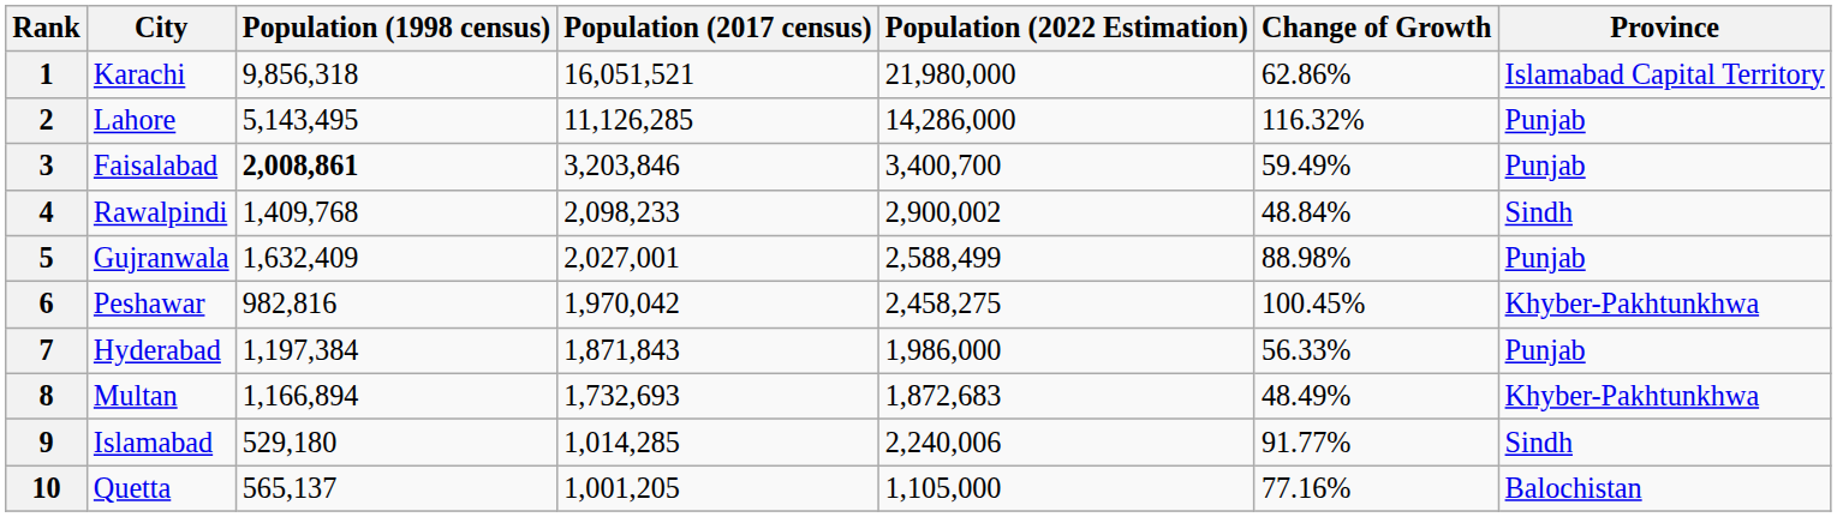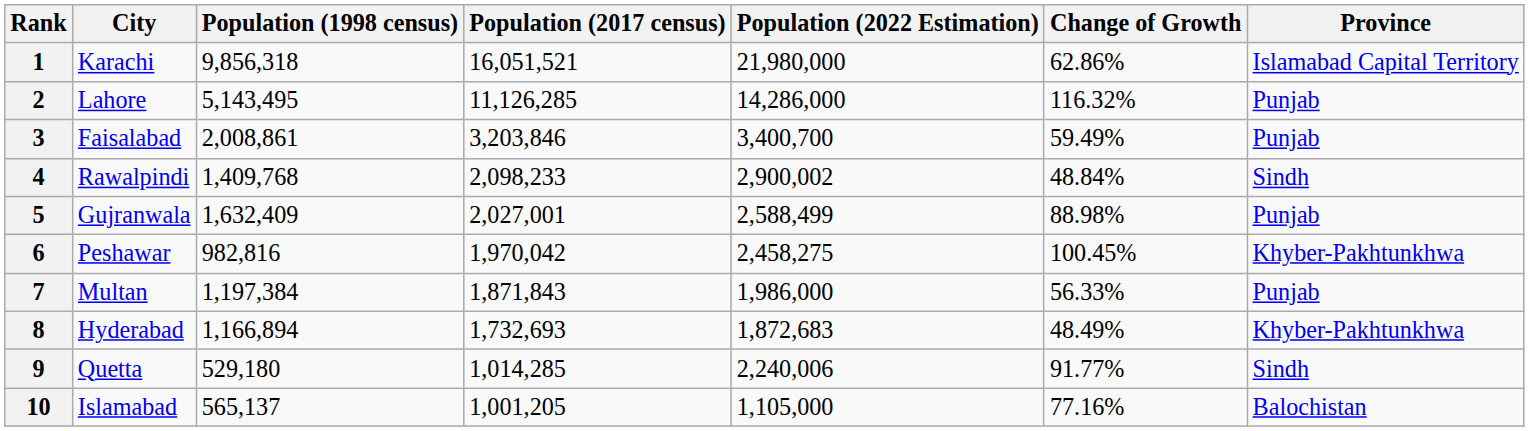3 | Population (1998 census): bold -> normal
7 | City: Hyderabad -> Multan
8 | City: Multan -> Hyderabad
9 | City: Islamabad -> Quetta
10 | City: Quetta -> Islamabad
